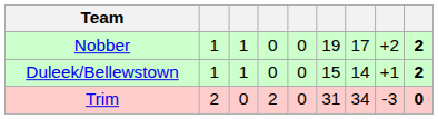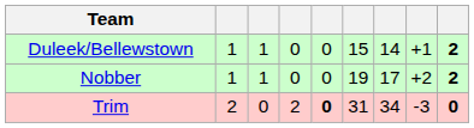rows swapped: Nobber <-> Duleek/Bellewstown
Trim | column 5: normal -> bold
